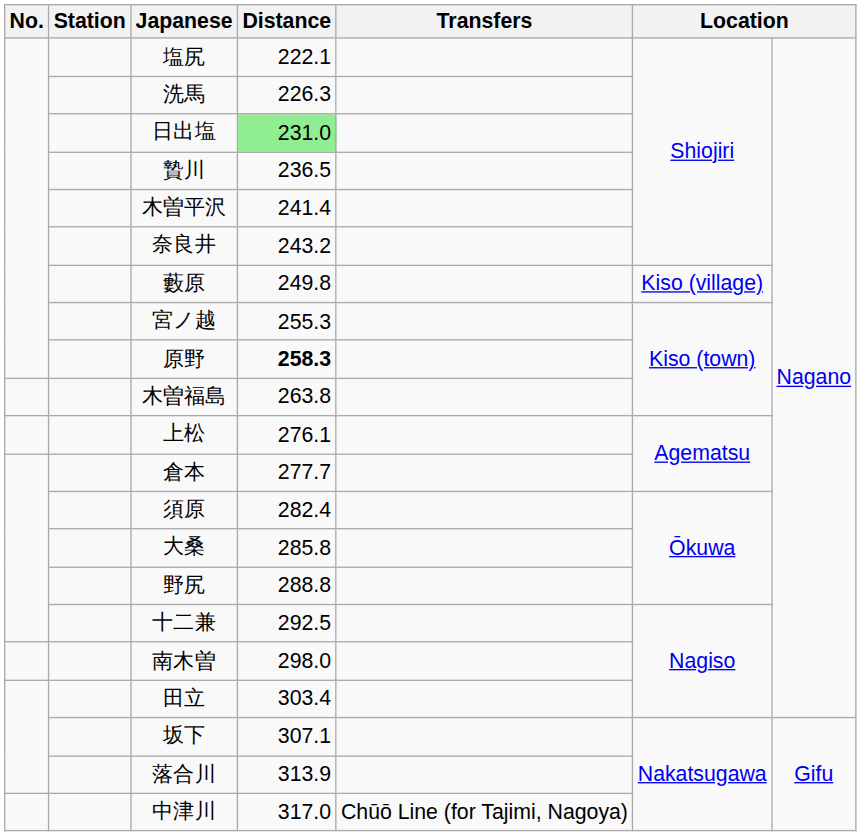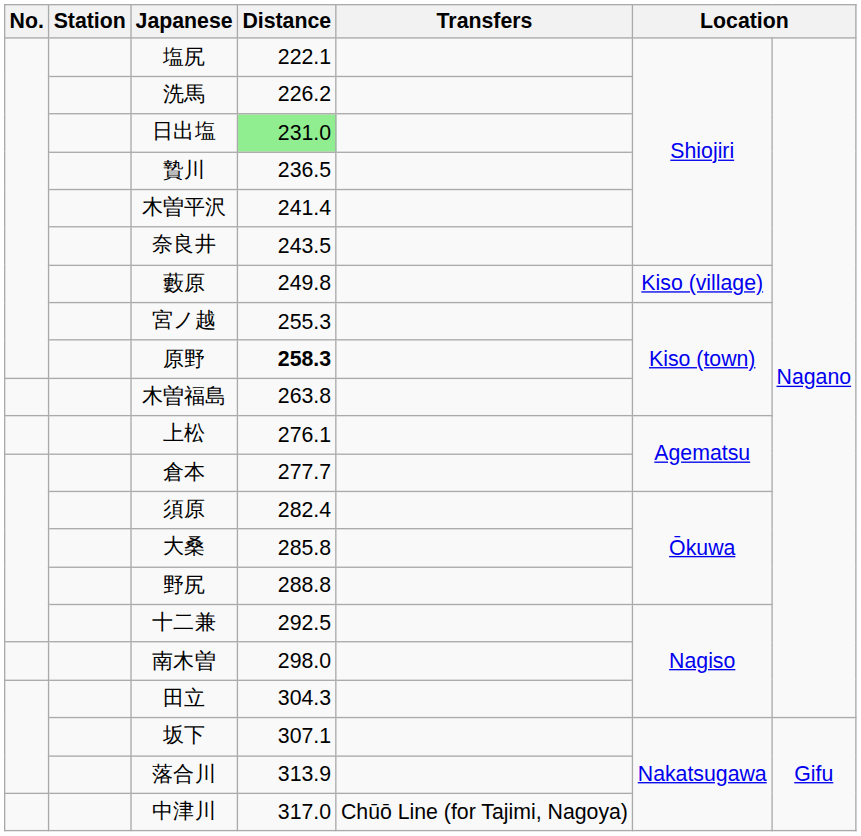洗馬 | Distance: 226.3 -> 226.2
奈良井 | Distance: 243.2 -> 243.5
田立 | Distance: 303.4 -> 304.3
